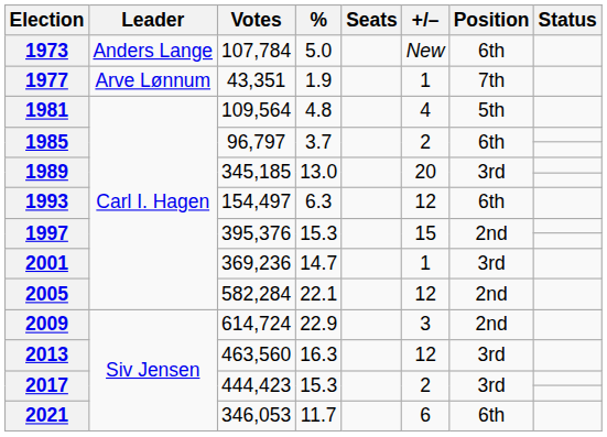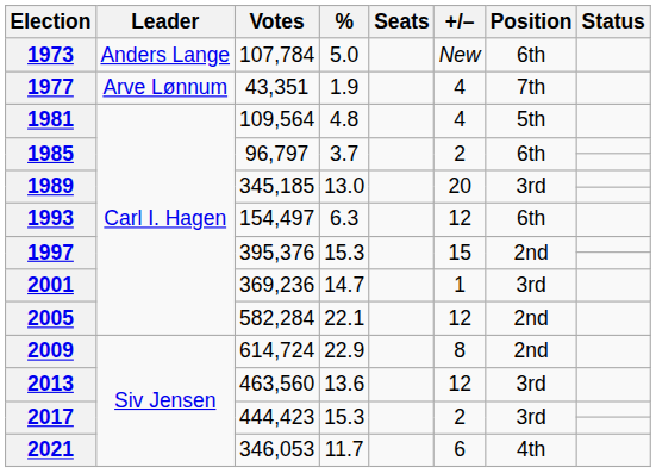1977 | +/–: 1 -> 4
2009 | +/–: 3 -> 8
2013 | %: 16.3 -> 13.6
2021 | Position: 6th -> 4th
